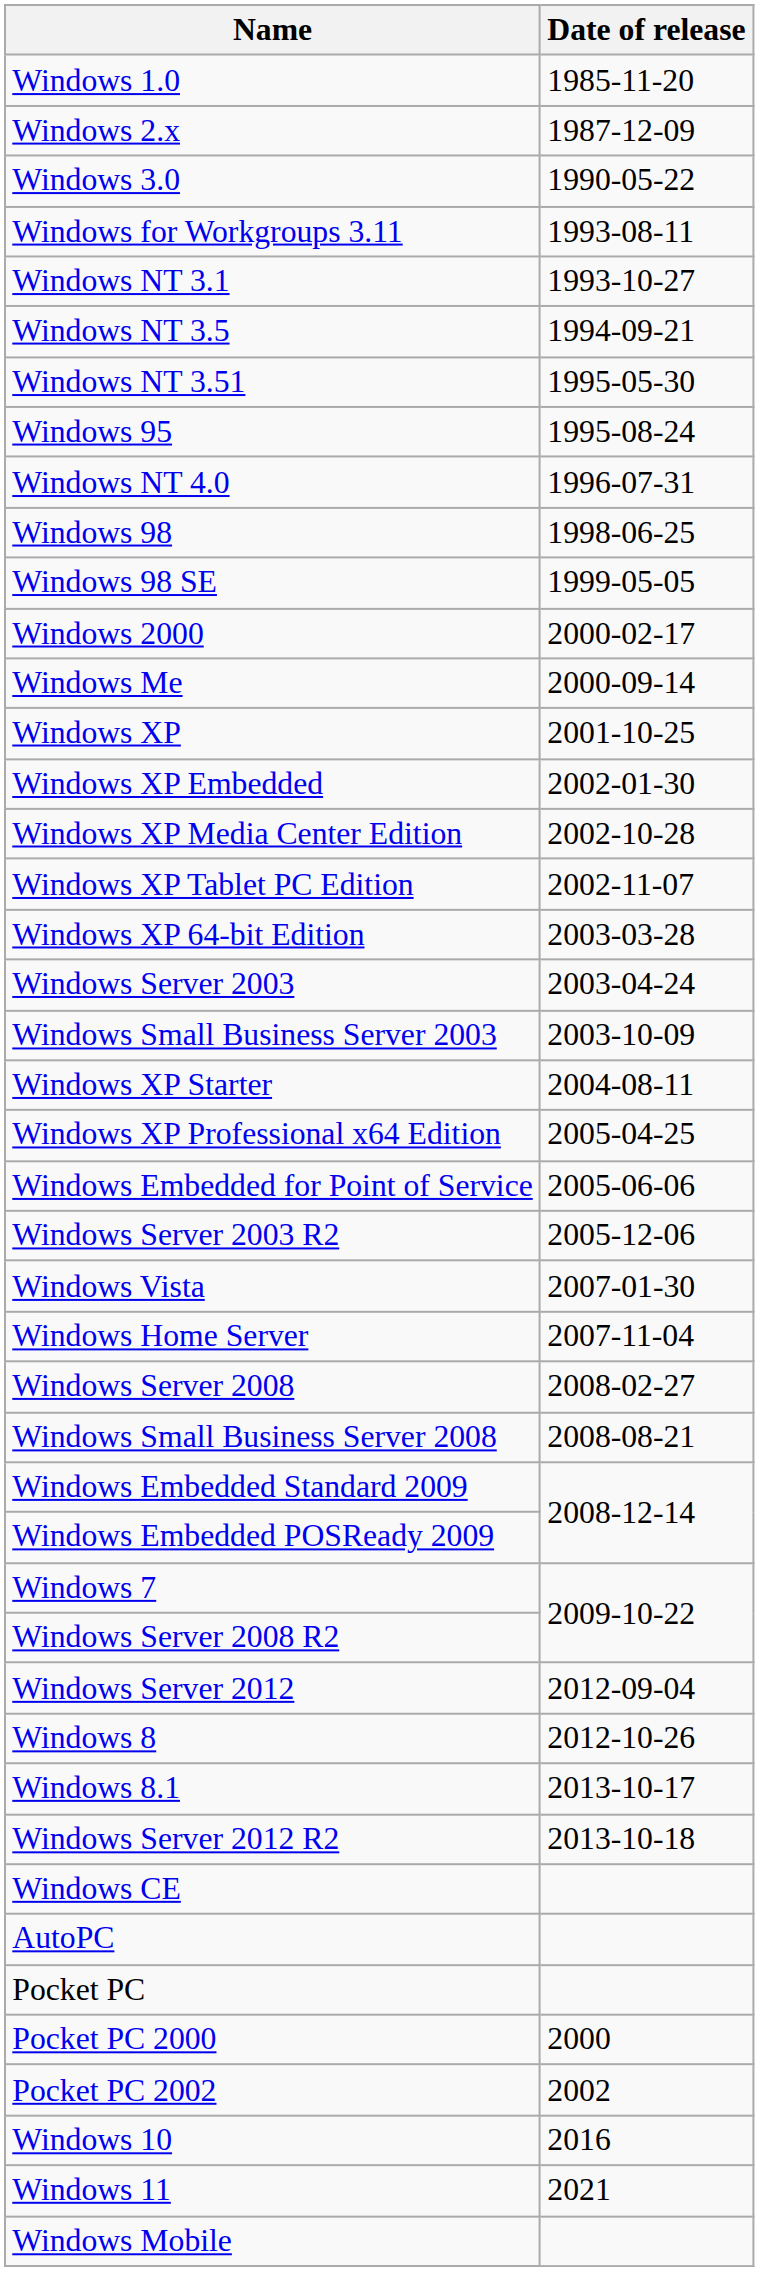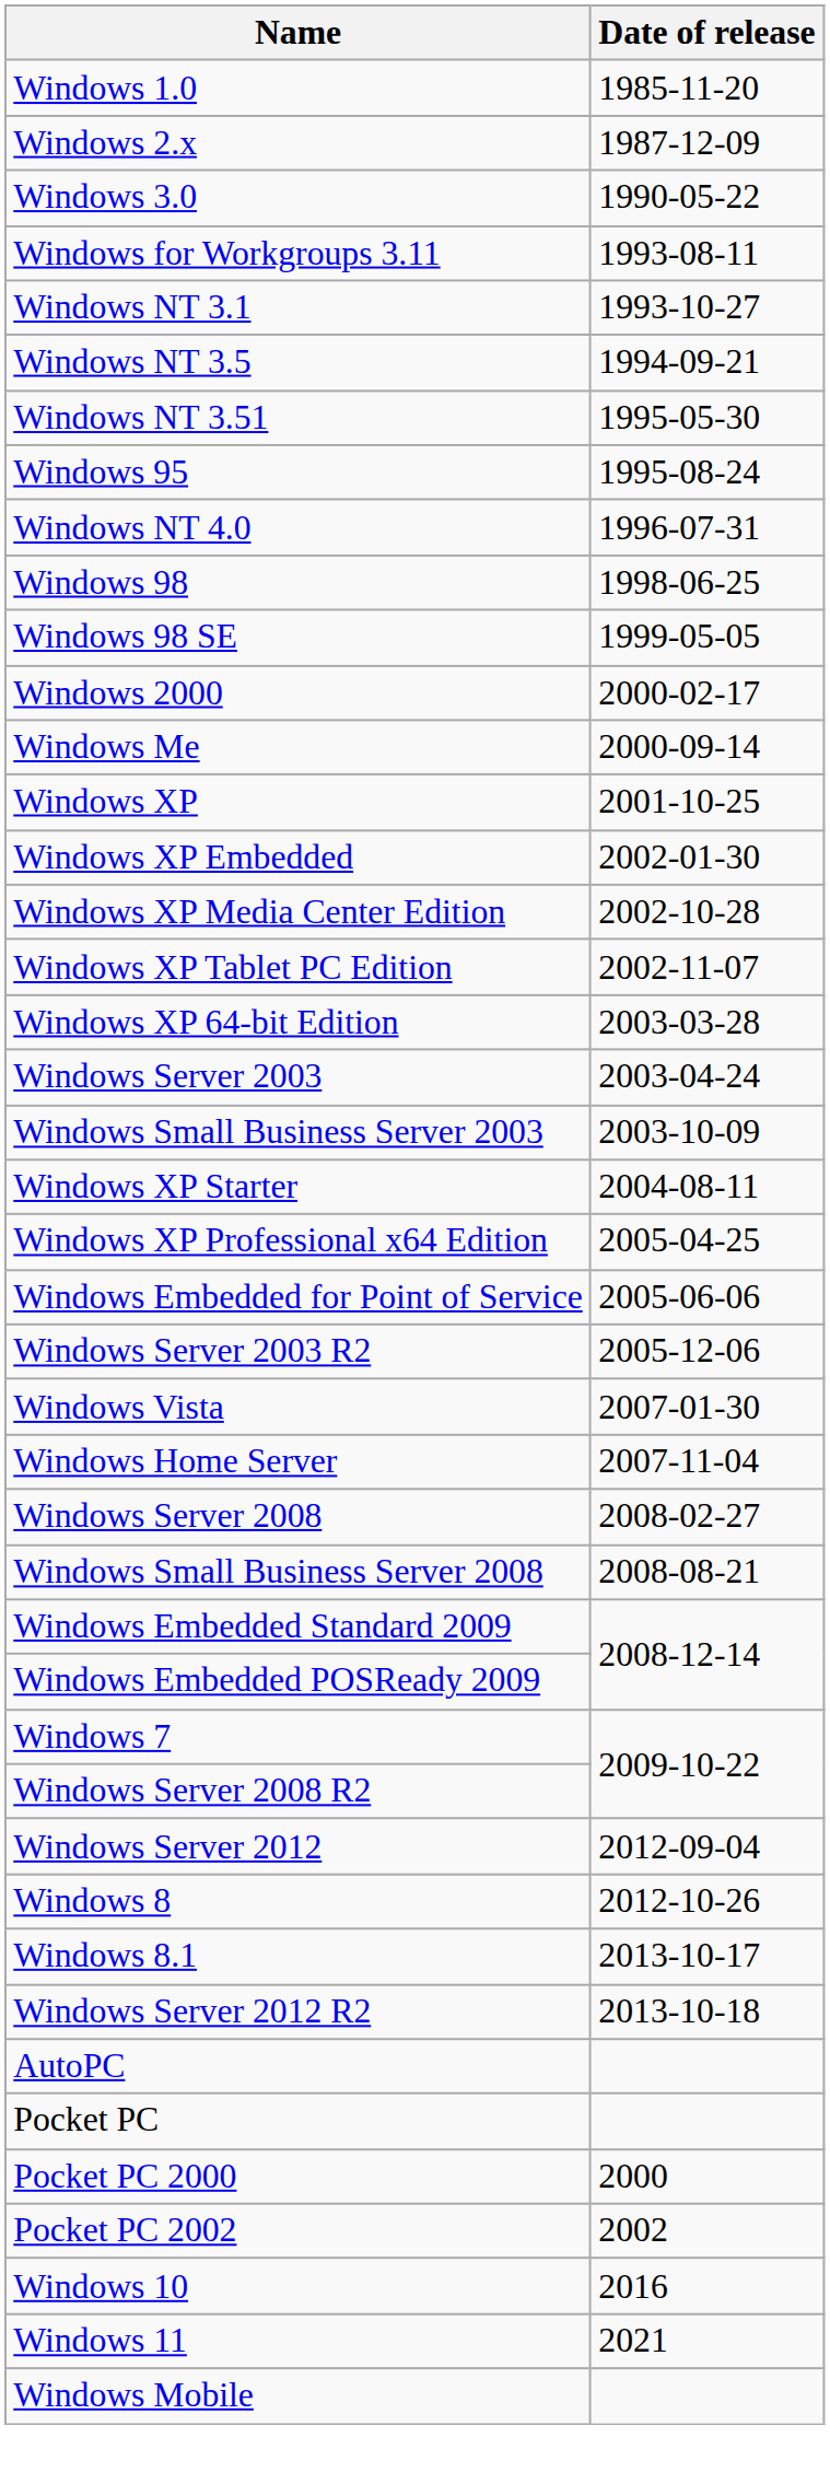- row: Windows CE
